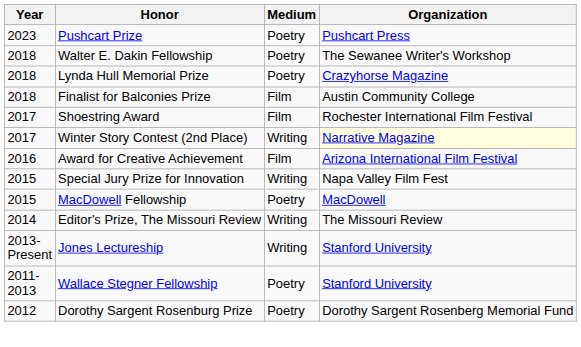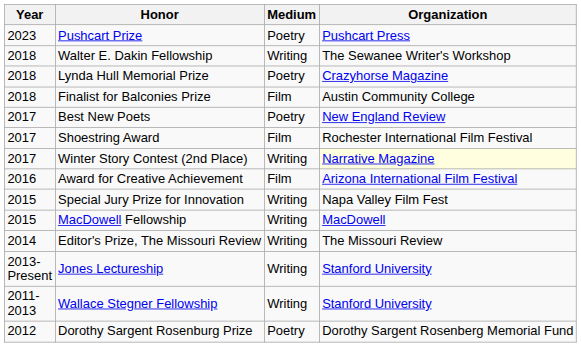Walter E. Dakin Fellowship | Medium: Poetry -> Writing
+ row: 2017 | Best New Poets | Poetry | New England Review
MacDowell Fellowship | Medium: Poetry -> Writing
Wallace Stegner Fellowship | Medium: Poetry -> Writing
